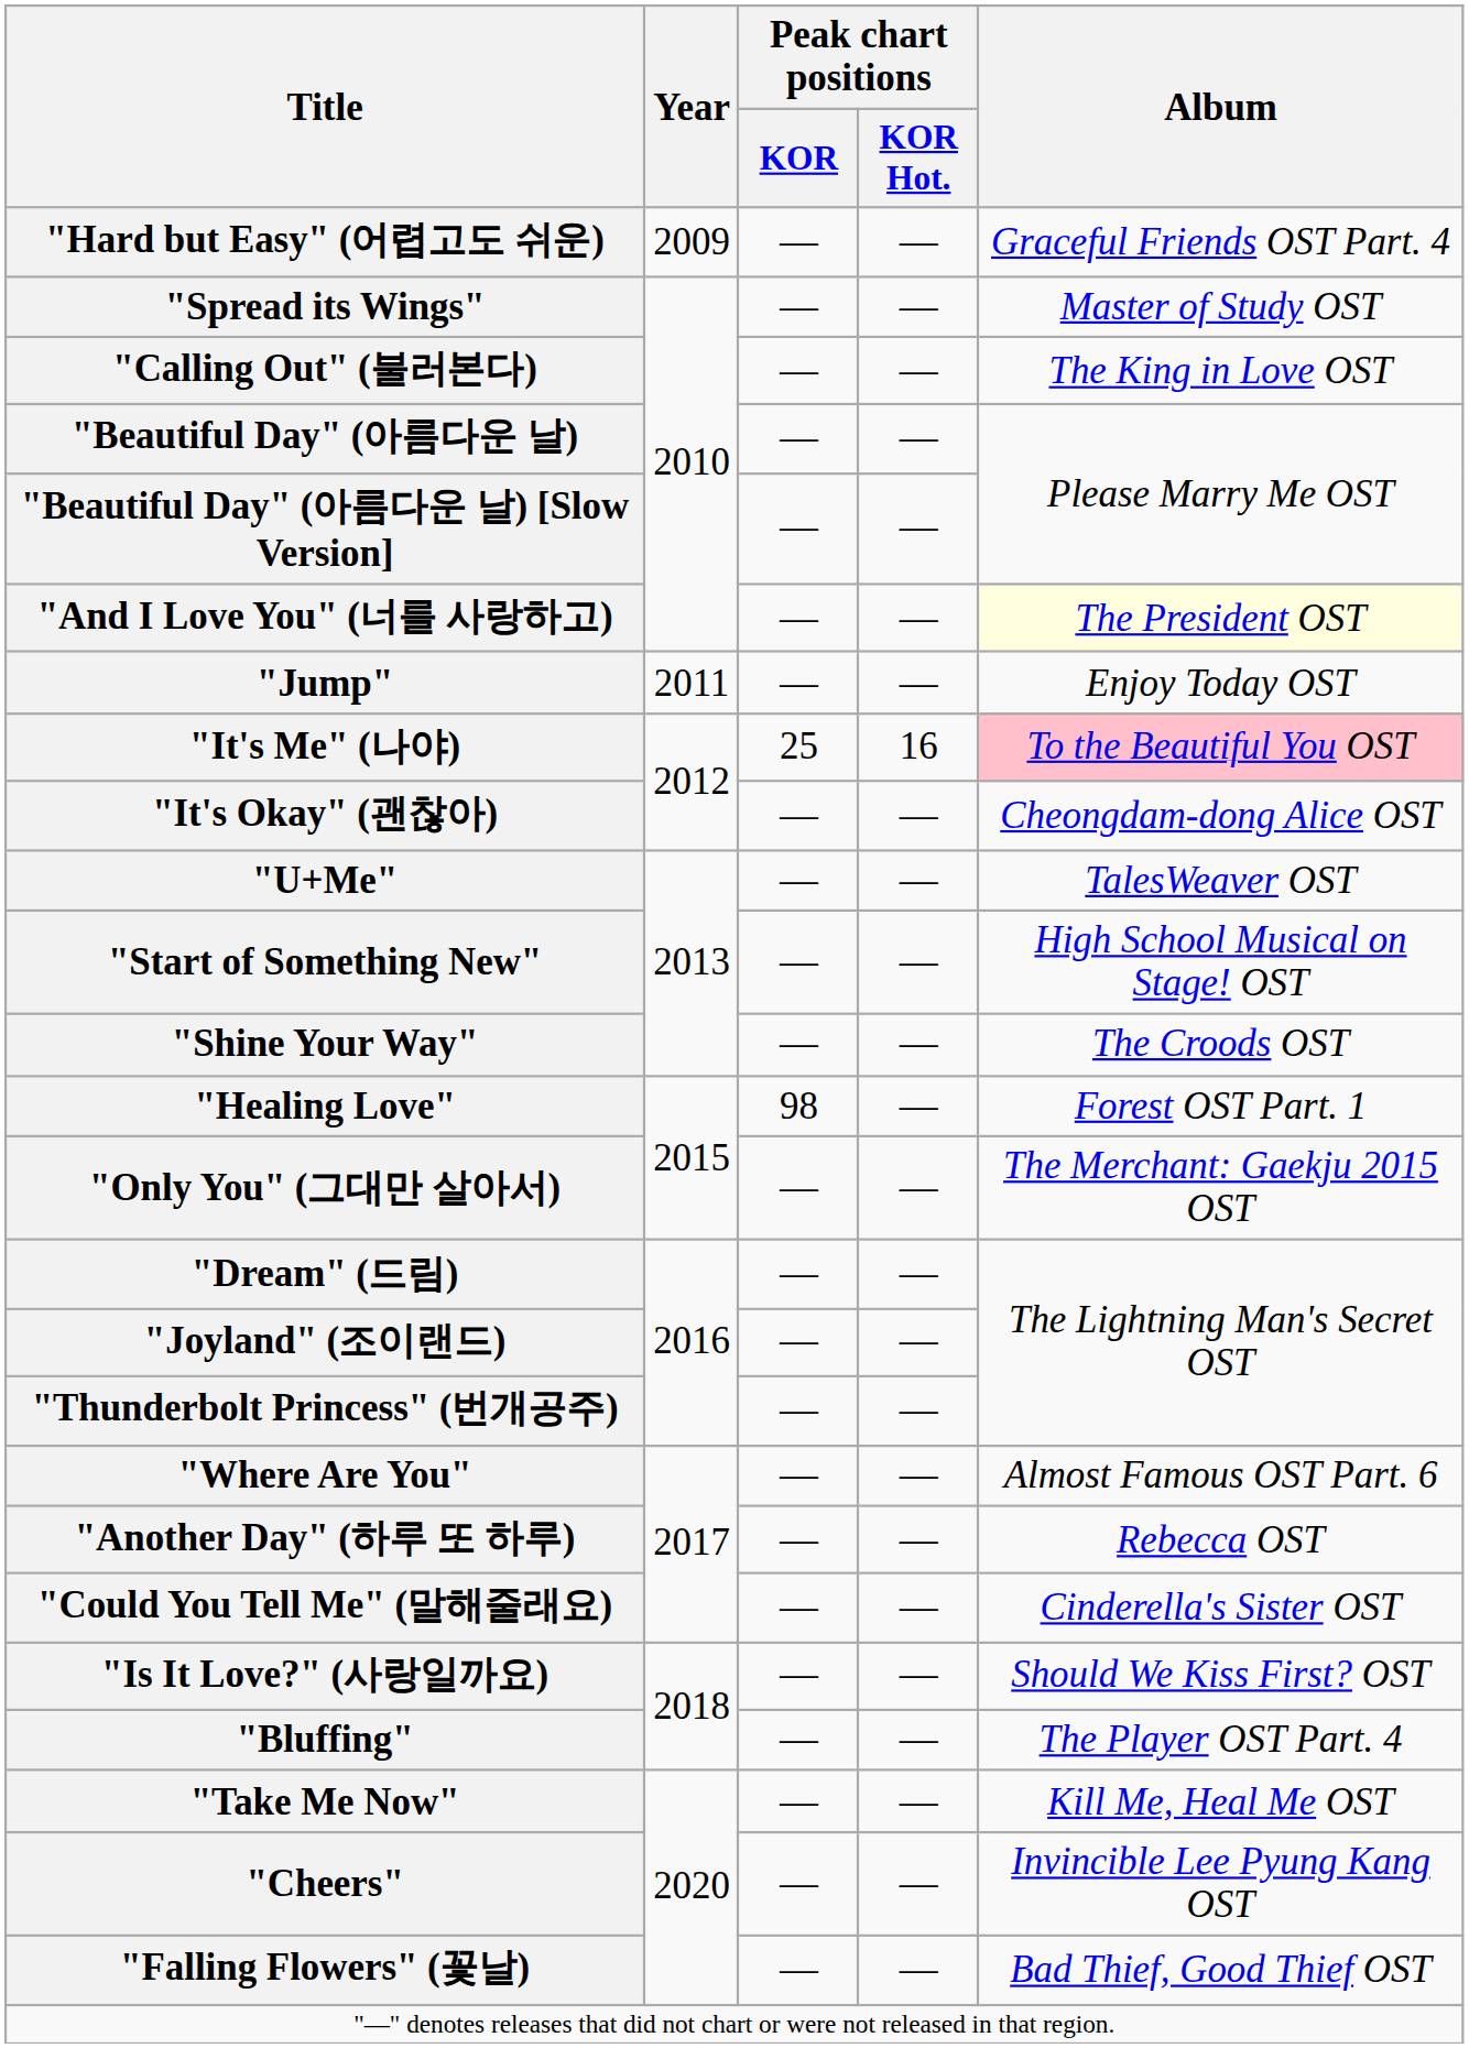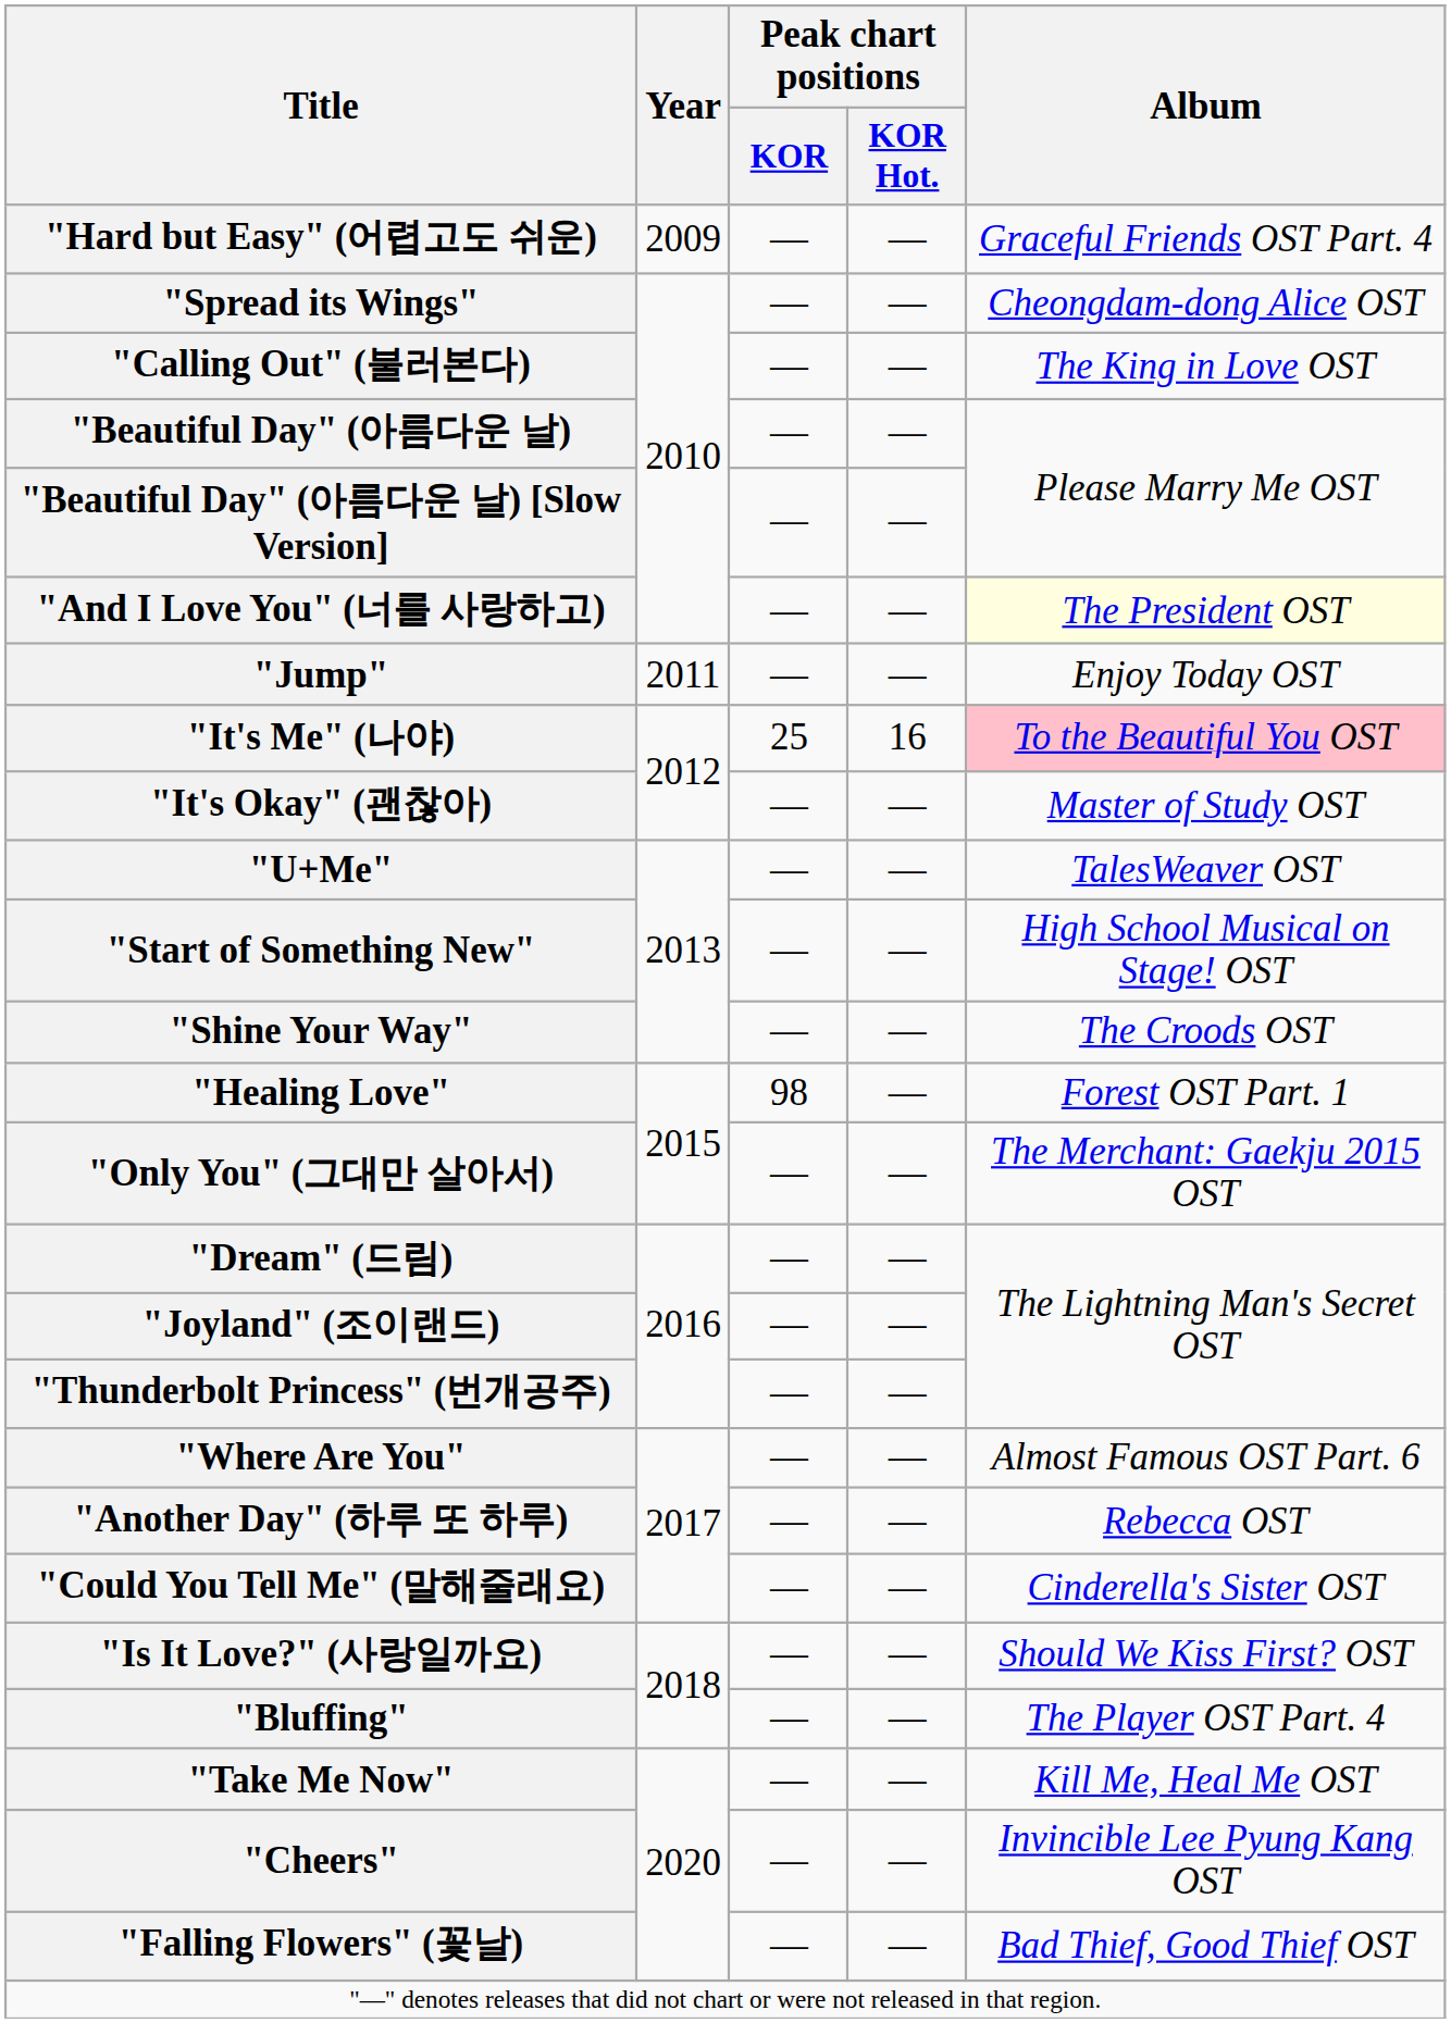"Spread its Wings" | Album: Master of Study OST -> Cheongdam-dong Alice OST
"It's Okay" (괜찮아) | Album: Cheongdam-dong Alice OST -> Master of Study OST
